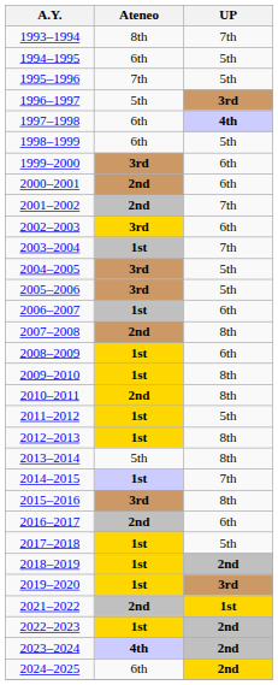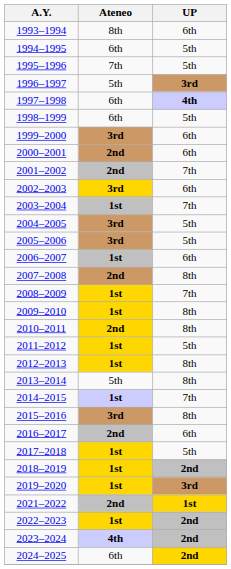1993–1994 | UP: 7th -> 6th
2008–2009 | UP: 6th -> 7th
